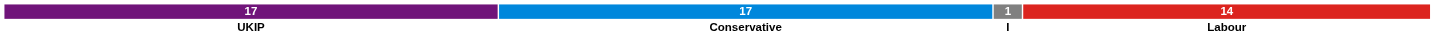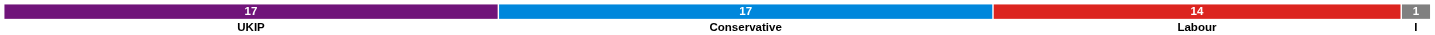columns swapped: 14 <-> 1
